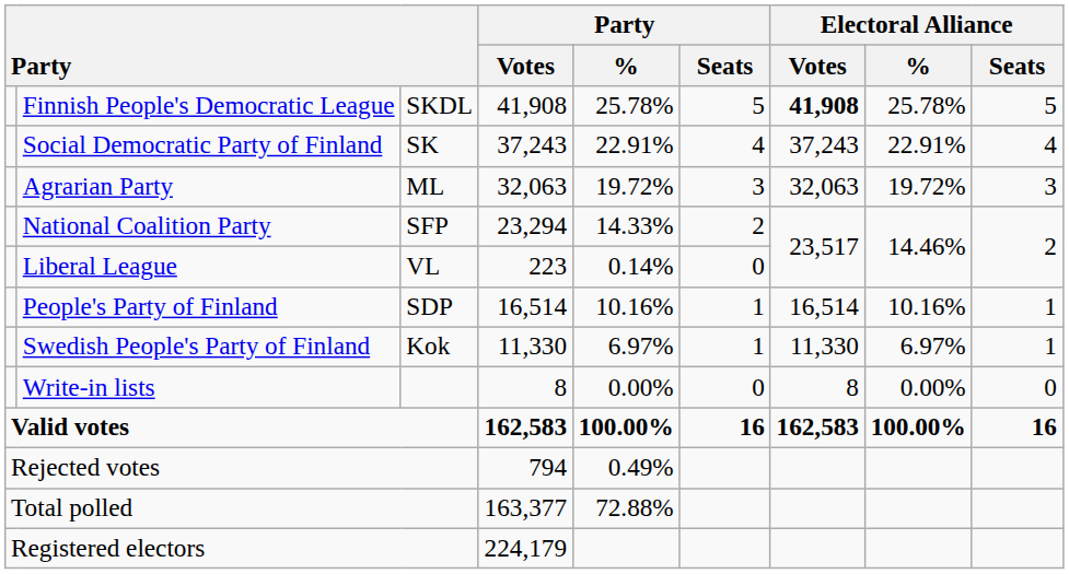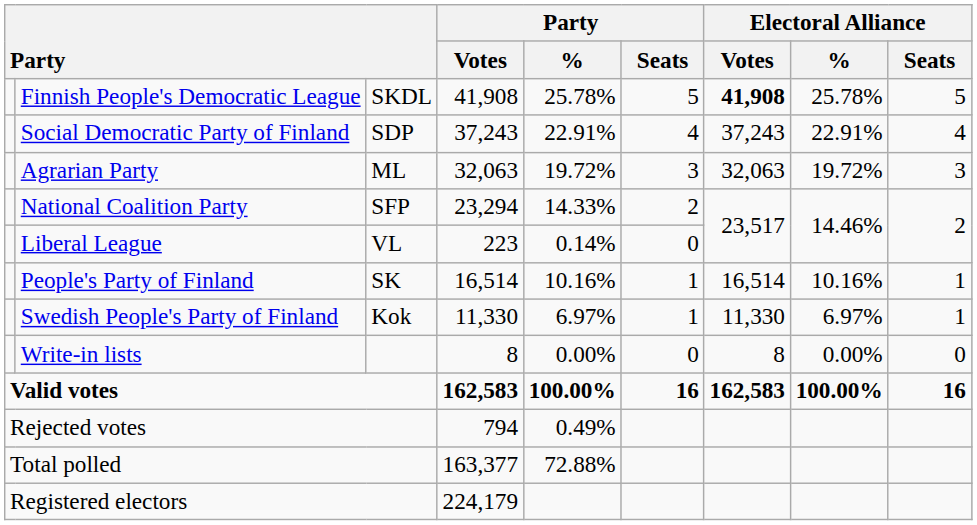Social Democratic Party of Finland | column 3: SK -> SDP
People's Party of Finland | column 3: SDP -> SK
